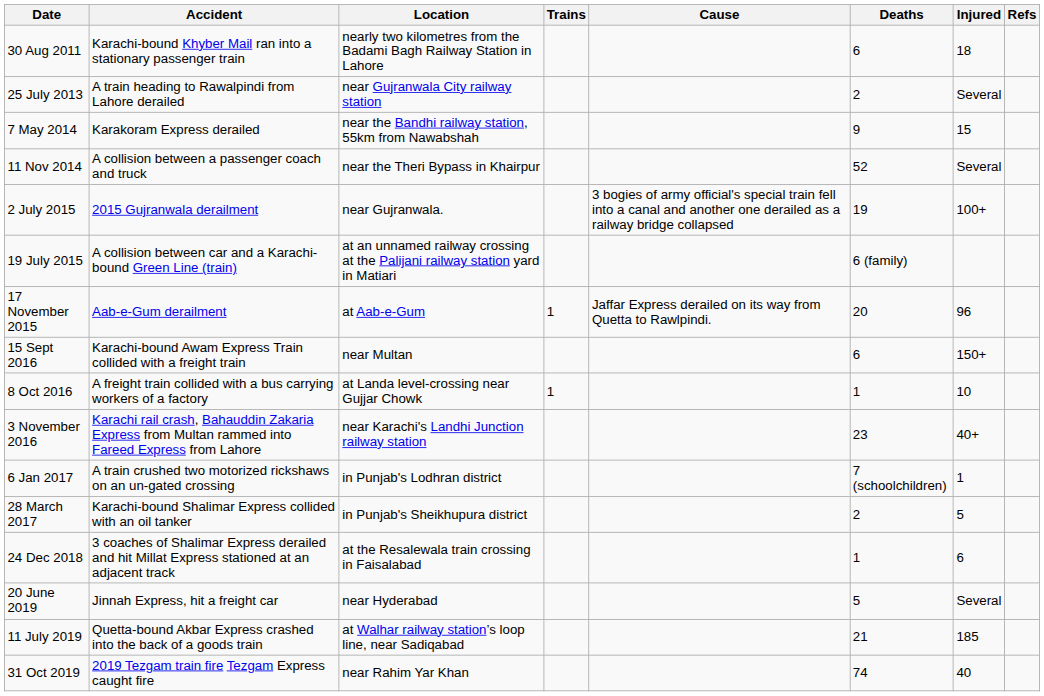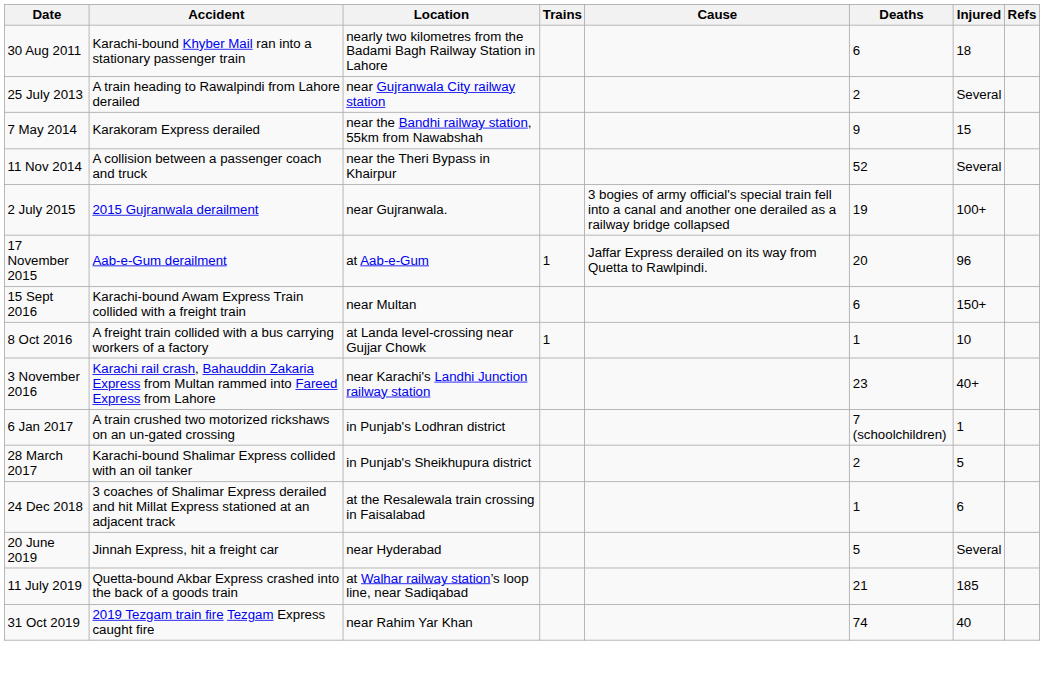- row: 19 July 2015 | A collision between car and a Karachi-bound Green Line (train) | at an unnamed railway crossing at the Palijani railway station yard in Matiari | 6 (family)
